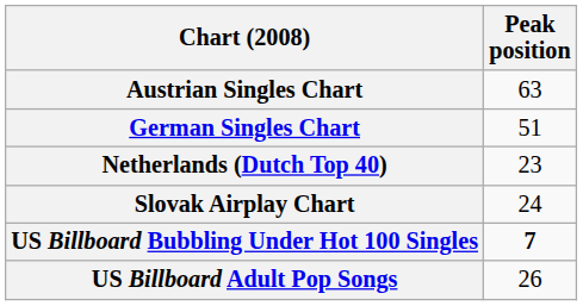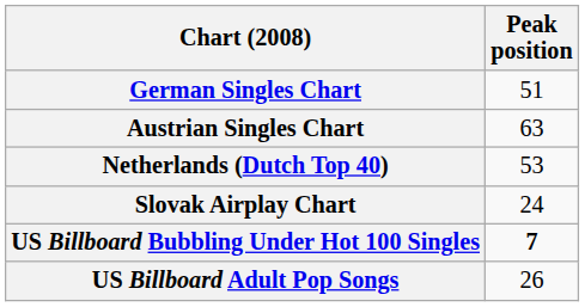rows swapped: Austrian Singles Chart <-> German Singles Chart
Netherlands (Dutch Top 40) | Peak position: 23 -> 53
